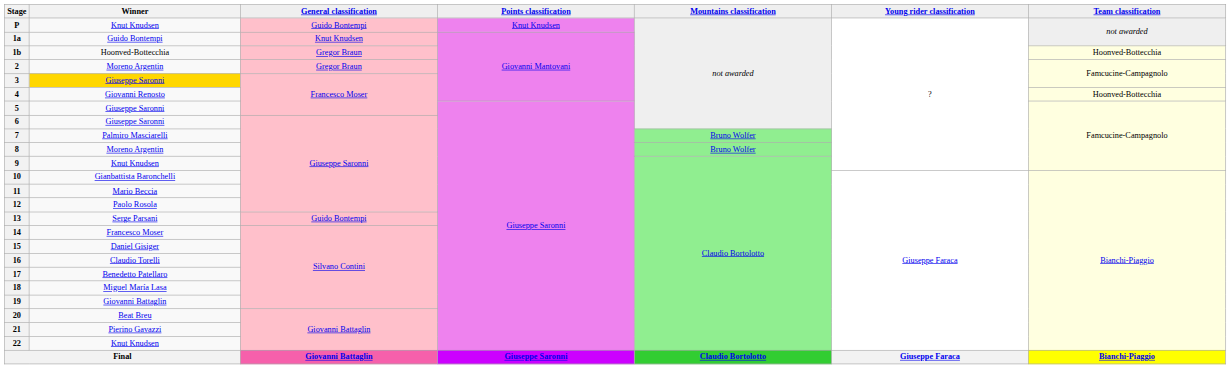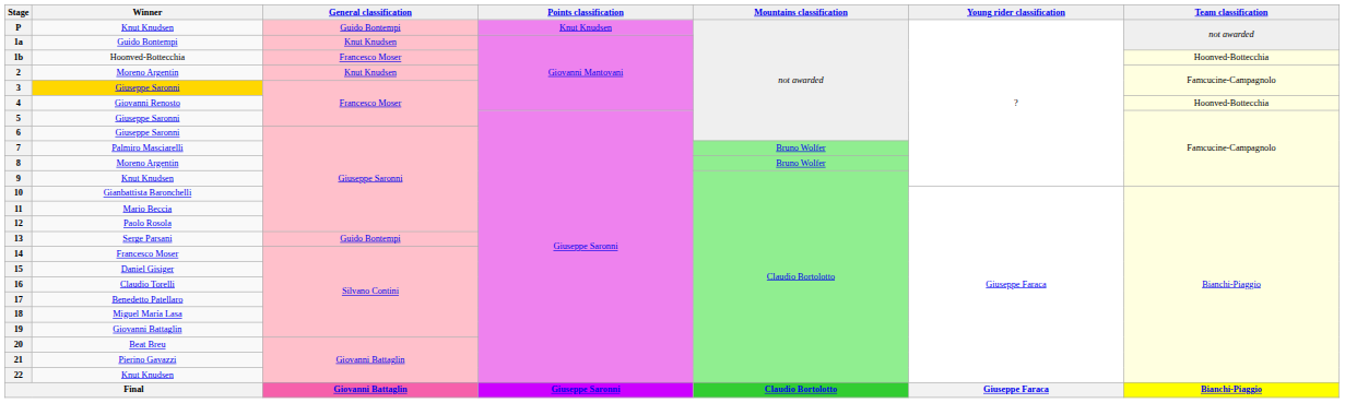1b | General classification: Gregor Braun -> Francesco Moser
2 | General classification: Gregor Braun -> Knut Knudsen
